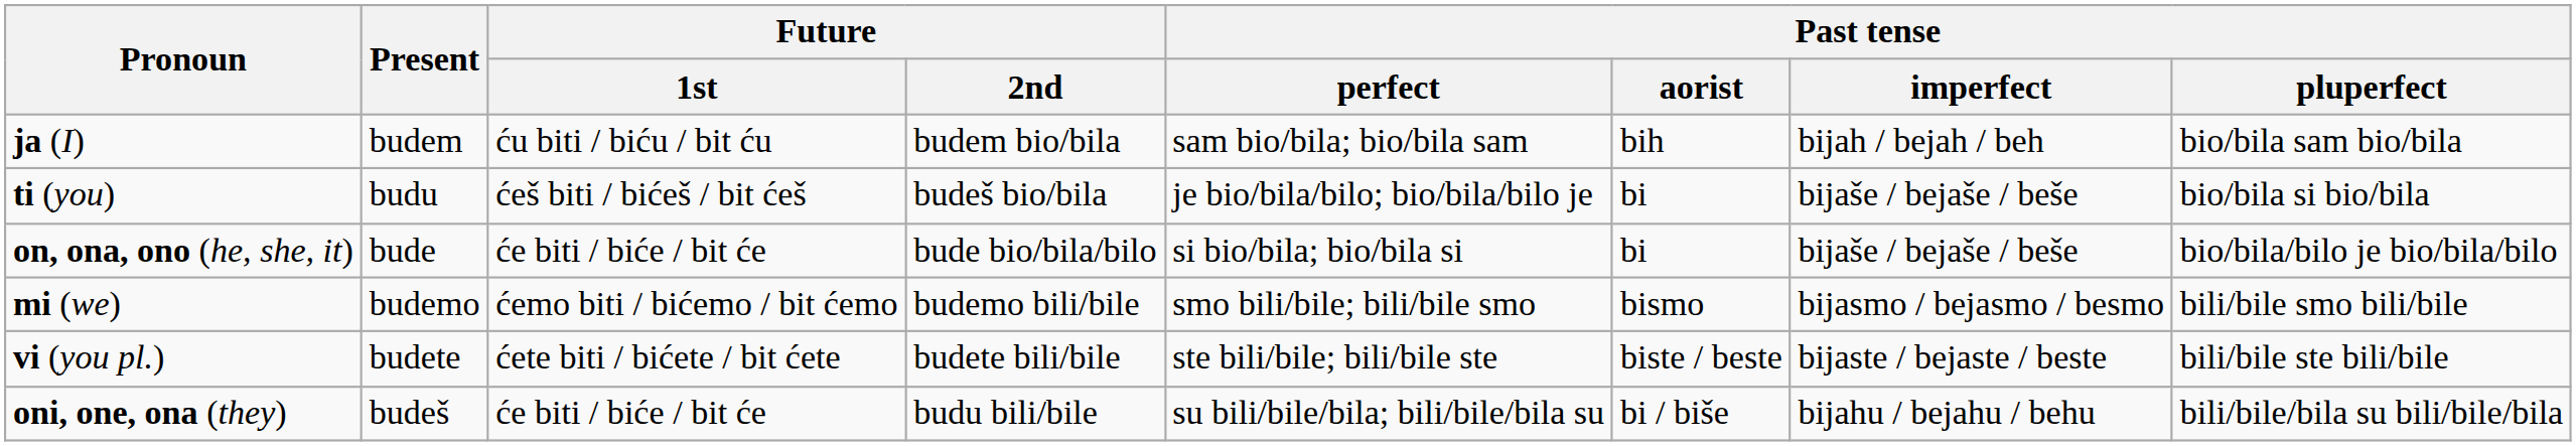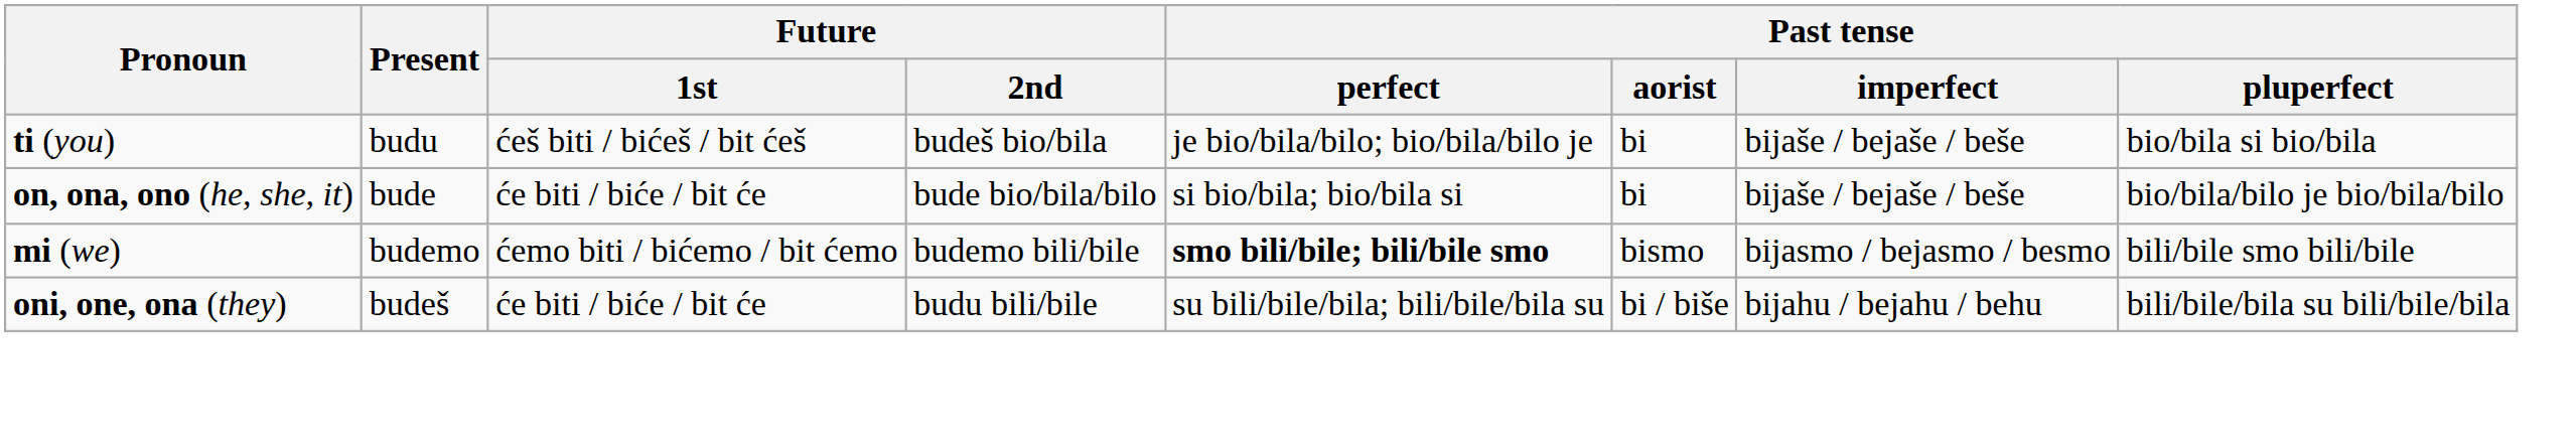- row: jа (I) | budem | ću biti / biću / bit ću | budem bio/bila | sam bio/bila; bio/bila sam | bih | bijah / bejah / beh | bio/bila sam bio/bila
mi (we) | Past tense / perfect: normal -> bold
- row: vi (you pl.) | budete | ćete biti / bićete / bit ćete | budete bili/bile | ste bili/bile; bili/bile ste | biste / beste | biјaste / bejaste / beste | bili/bile ste bili/bile
